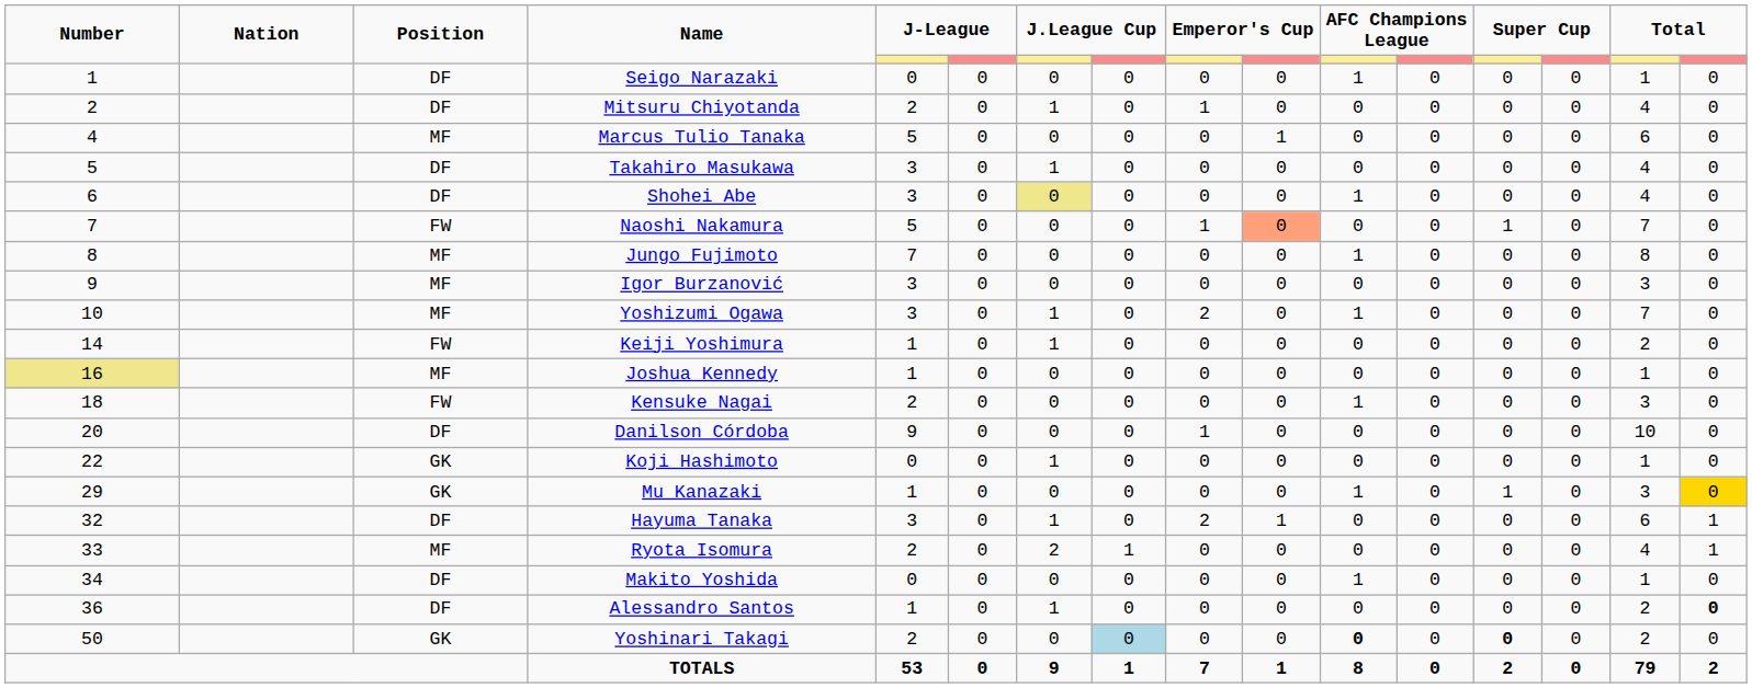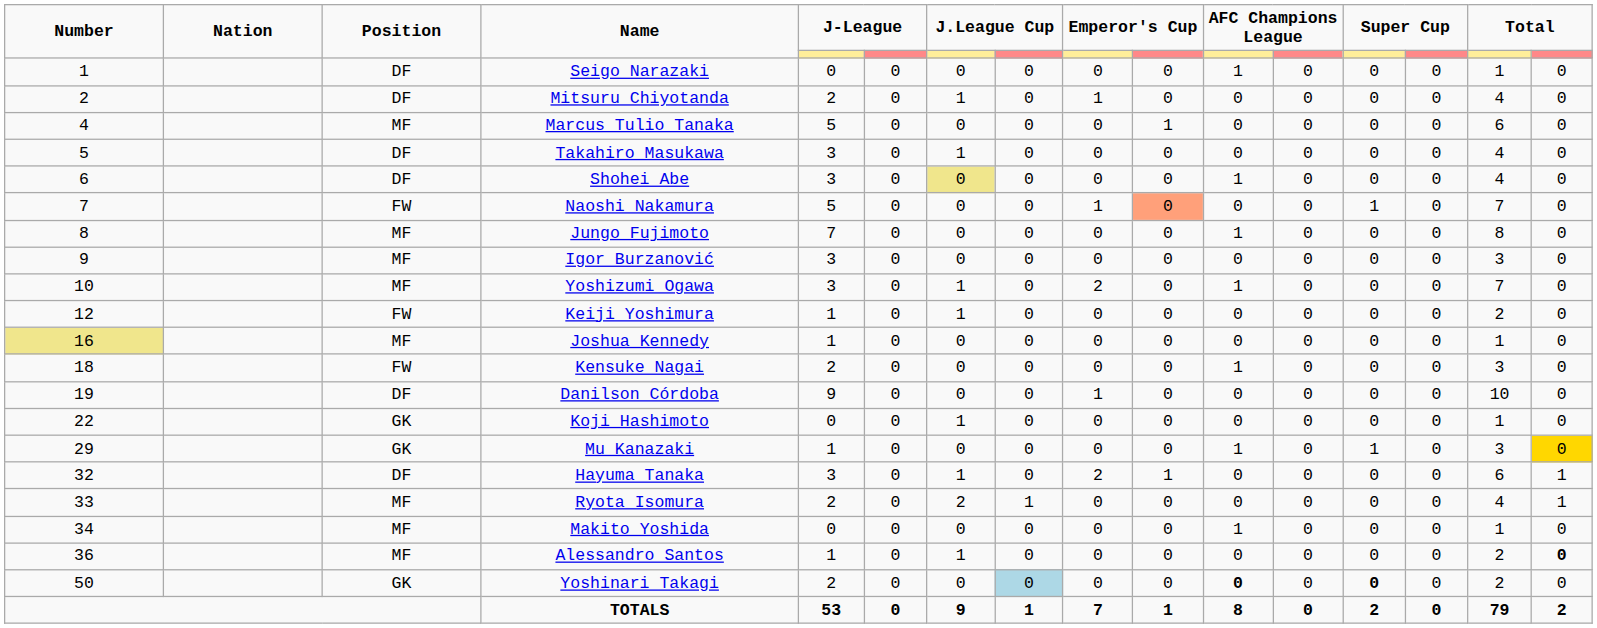Keiji Yoshimura | Number: 14 -> 12
Danilson Córdoba | Number: 20 -> 19
Makito Yoshida | Position: DF -> MF
Alessandro Santos | Position: DF -> MF
